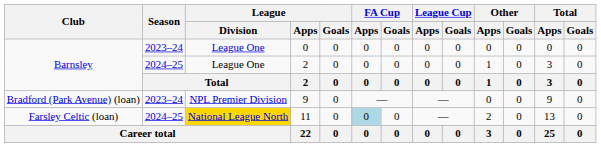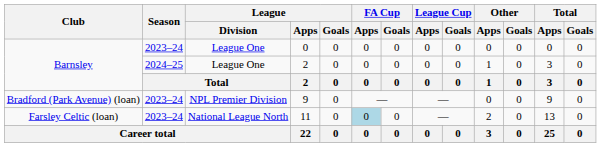11 | Season: 2024–25 -> 2023–24
11 | League / Division: gold background -> no background
